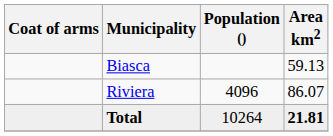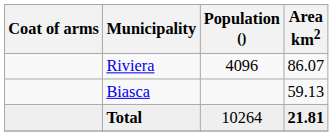rows swapped: Biasca <-> Riviera
